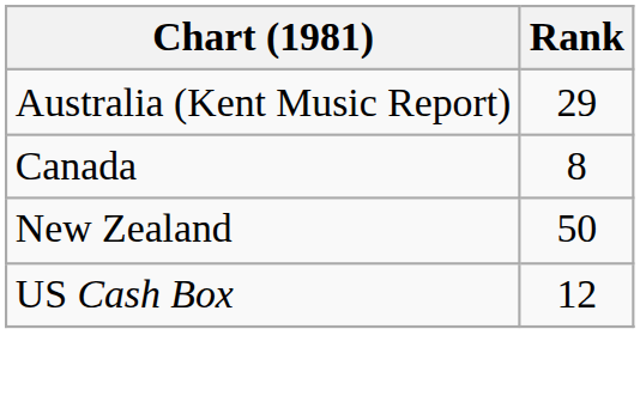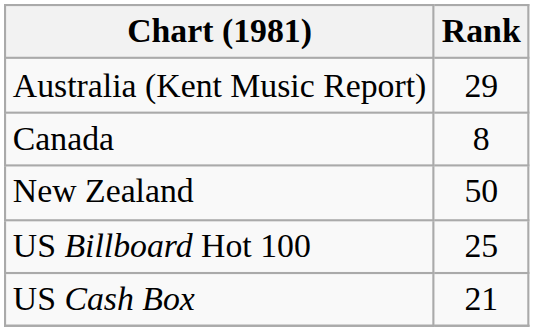+ row: US Billboard Hot 100 | 25
US Cash Box | Rank: 12 -> 21
